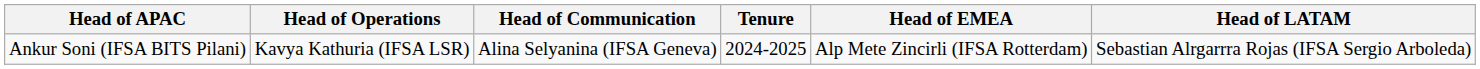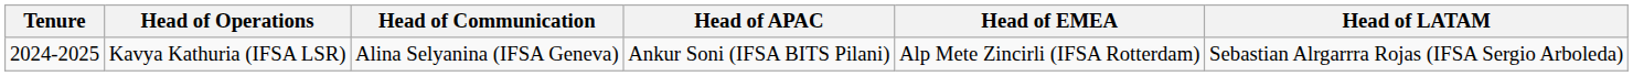columns swapped: Tenure <-> Head of APAC
